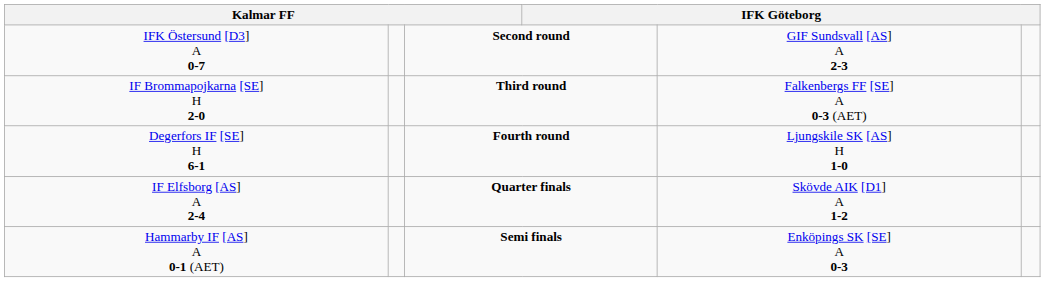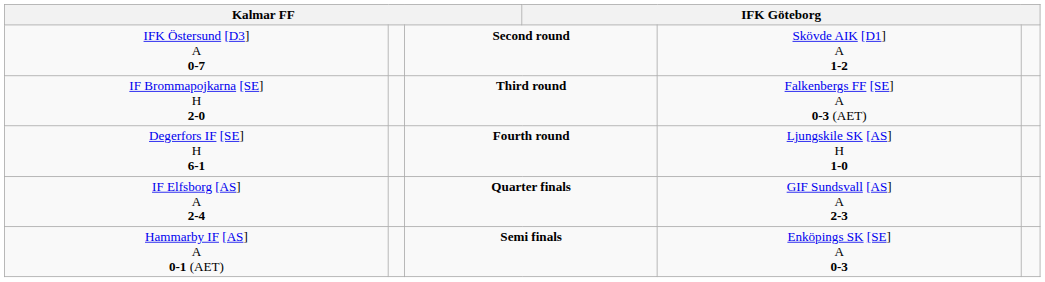IFK Östersund [D3] A 0-7 | column 5: GIF Sundsvall [AS] A 2-3 -> Skövde AIK [D1] A 1-2
IF Elfsborg [AS] A 2-4 | column 5: Skövde AIK [D1] A 1-2 -> GIF Sundsvall [AS] A 2-3
